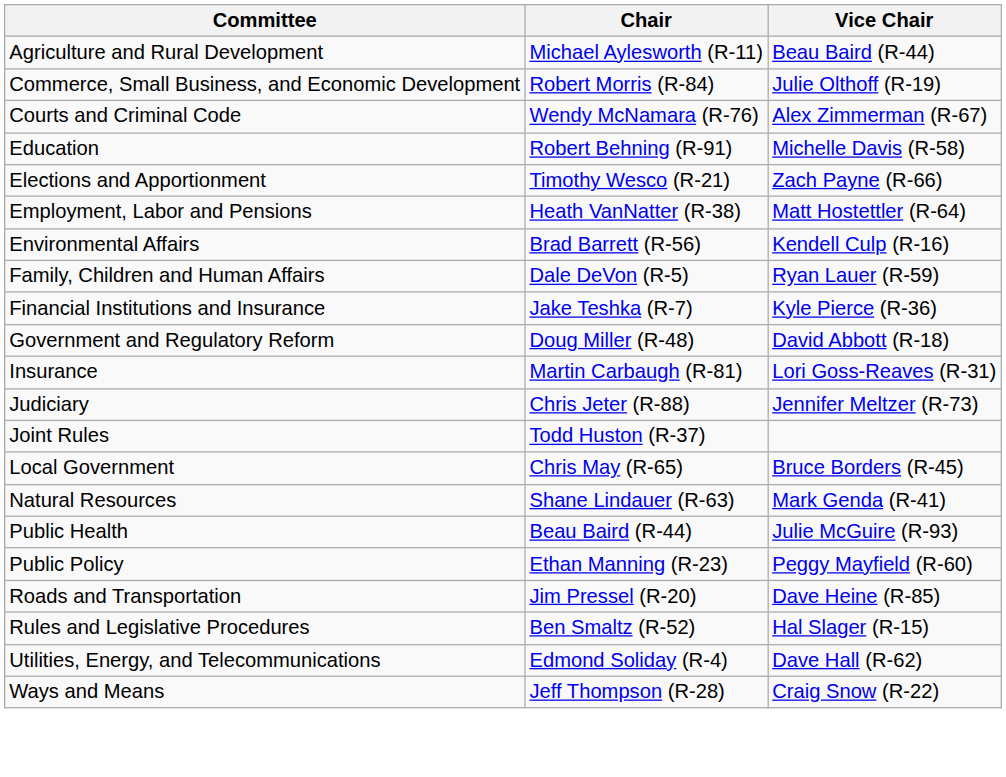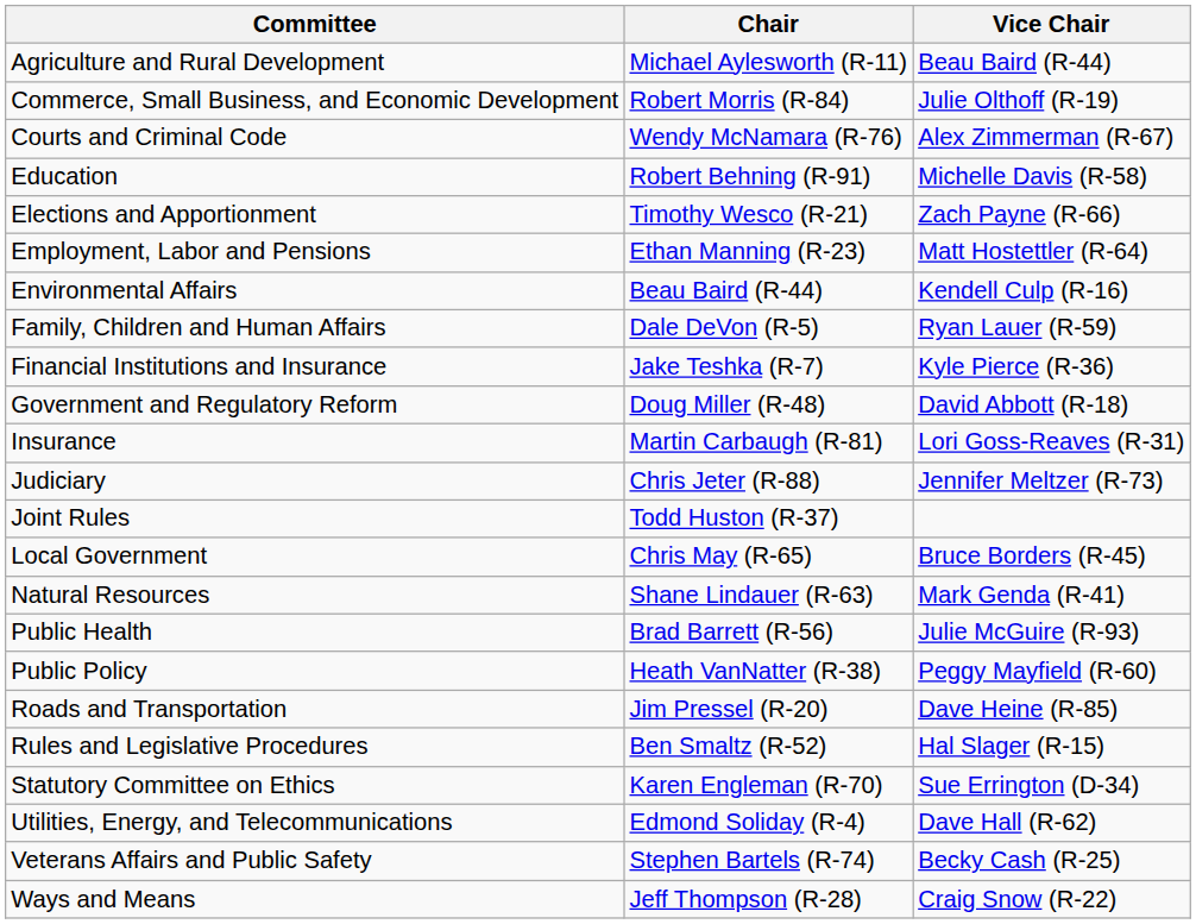Employment, Labor and Pensions | Chair: Heath VanNatter (R-38) -> Ethan Manning (R-23)
Environmental Affairs | Chair: Brad Barrett (R-56) -> Beau Baird (R-44)
Public Health | Chair: Beau Baird (R-44) -> Brad Barrett (R-56)
Public Policy | Chair: Ethan Manning (R-23) -> Heath VanNatter (R-38)
+ row: Statutory Committee on Ethics | Karen Engleman (R-70) | Sue Errington (D-34)
+ row: Veterans Affairs and Public Safety | Stephen Bartels (R-74) | Becky Cash (R-25)
